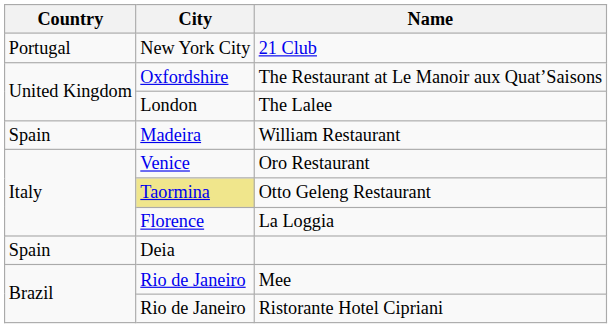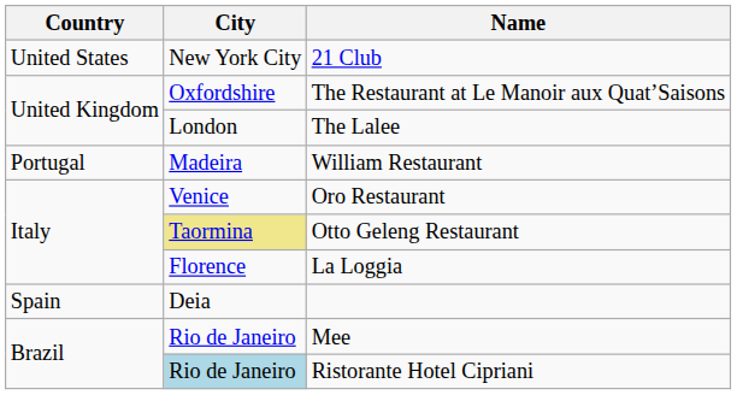21 Club | Country: Portugal -> United States
William Restaurant | Country: Spain -> Portugal
Ristorante Hotel Cipriani | City: no background -> lightblue background
